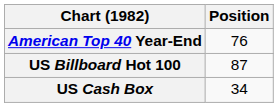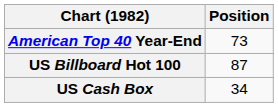American Top 40 Year-End | Position: 76 -> 73
